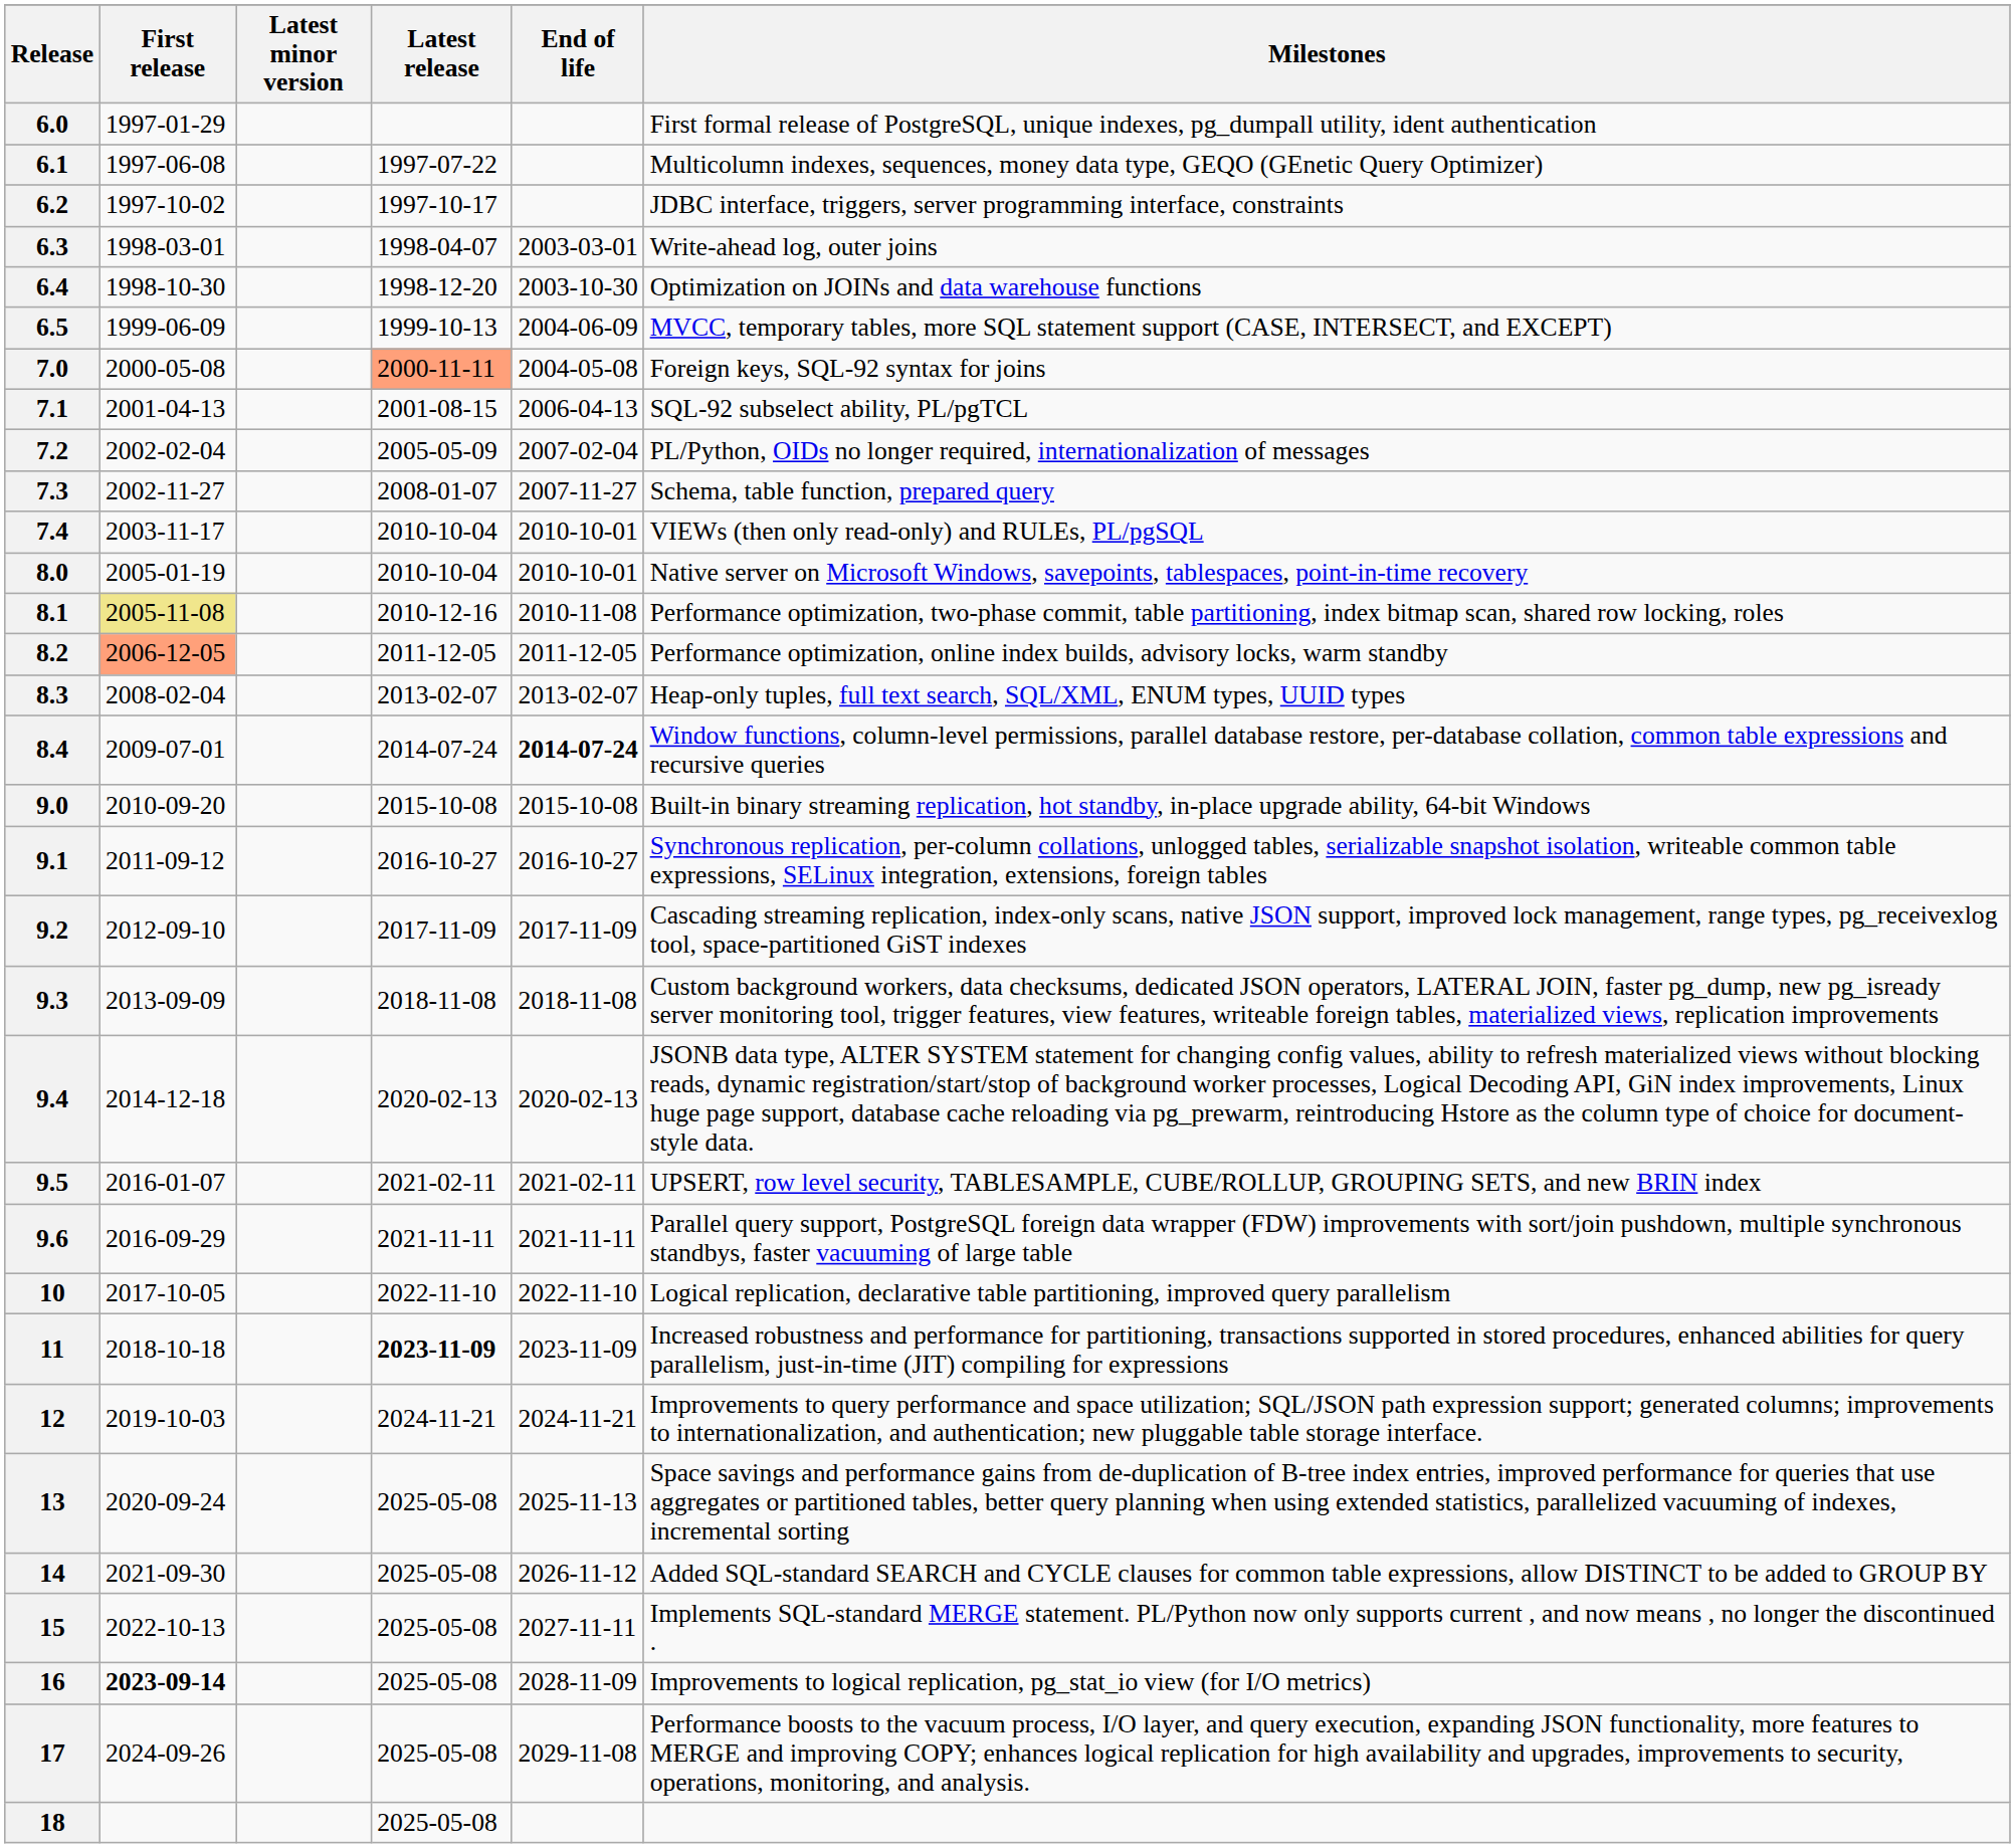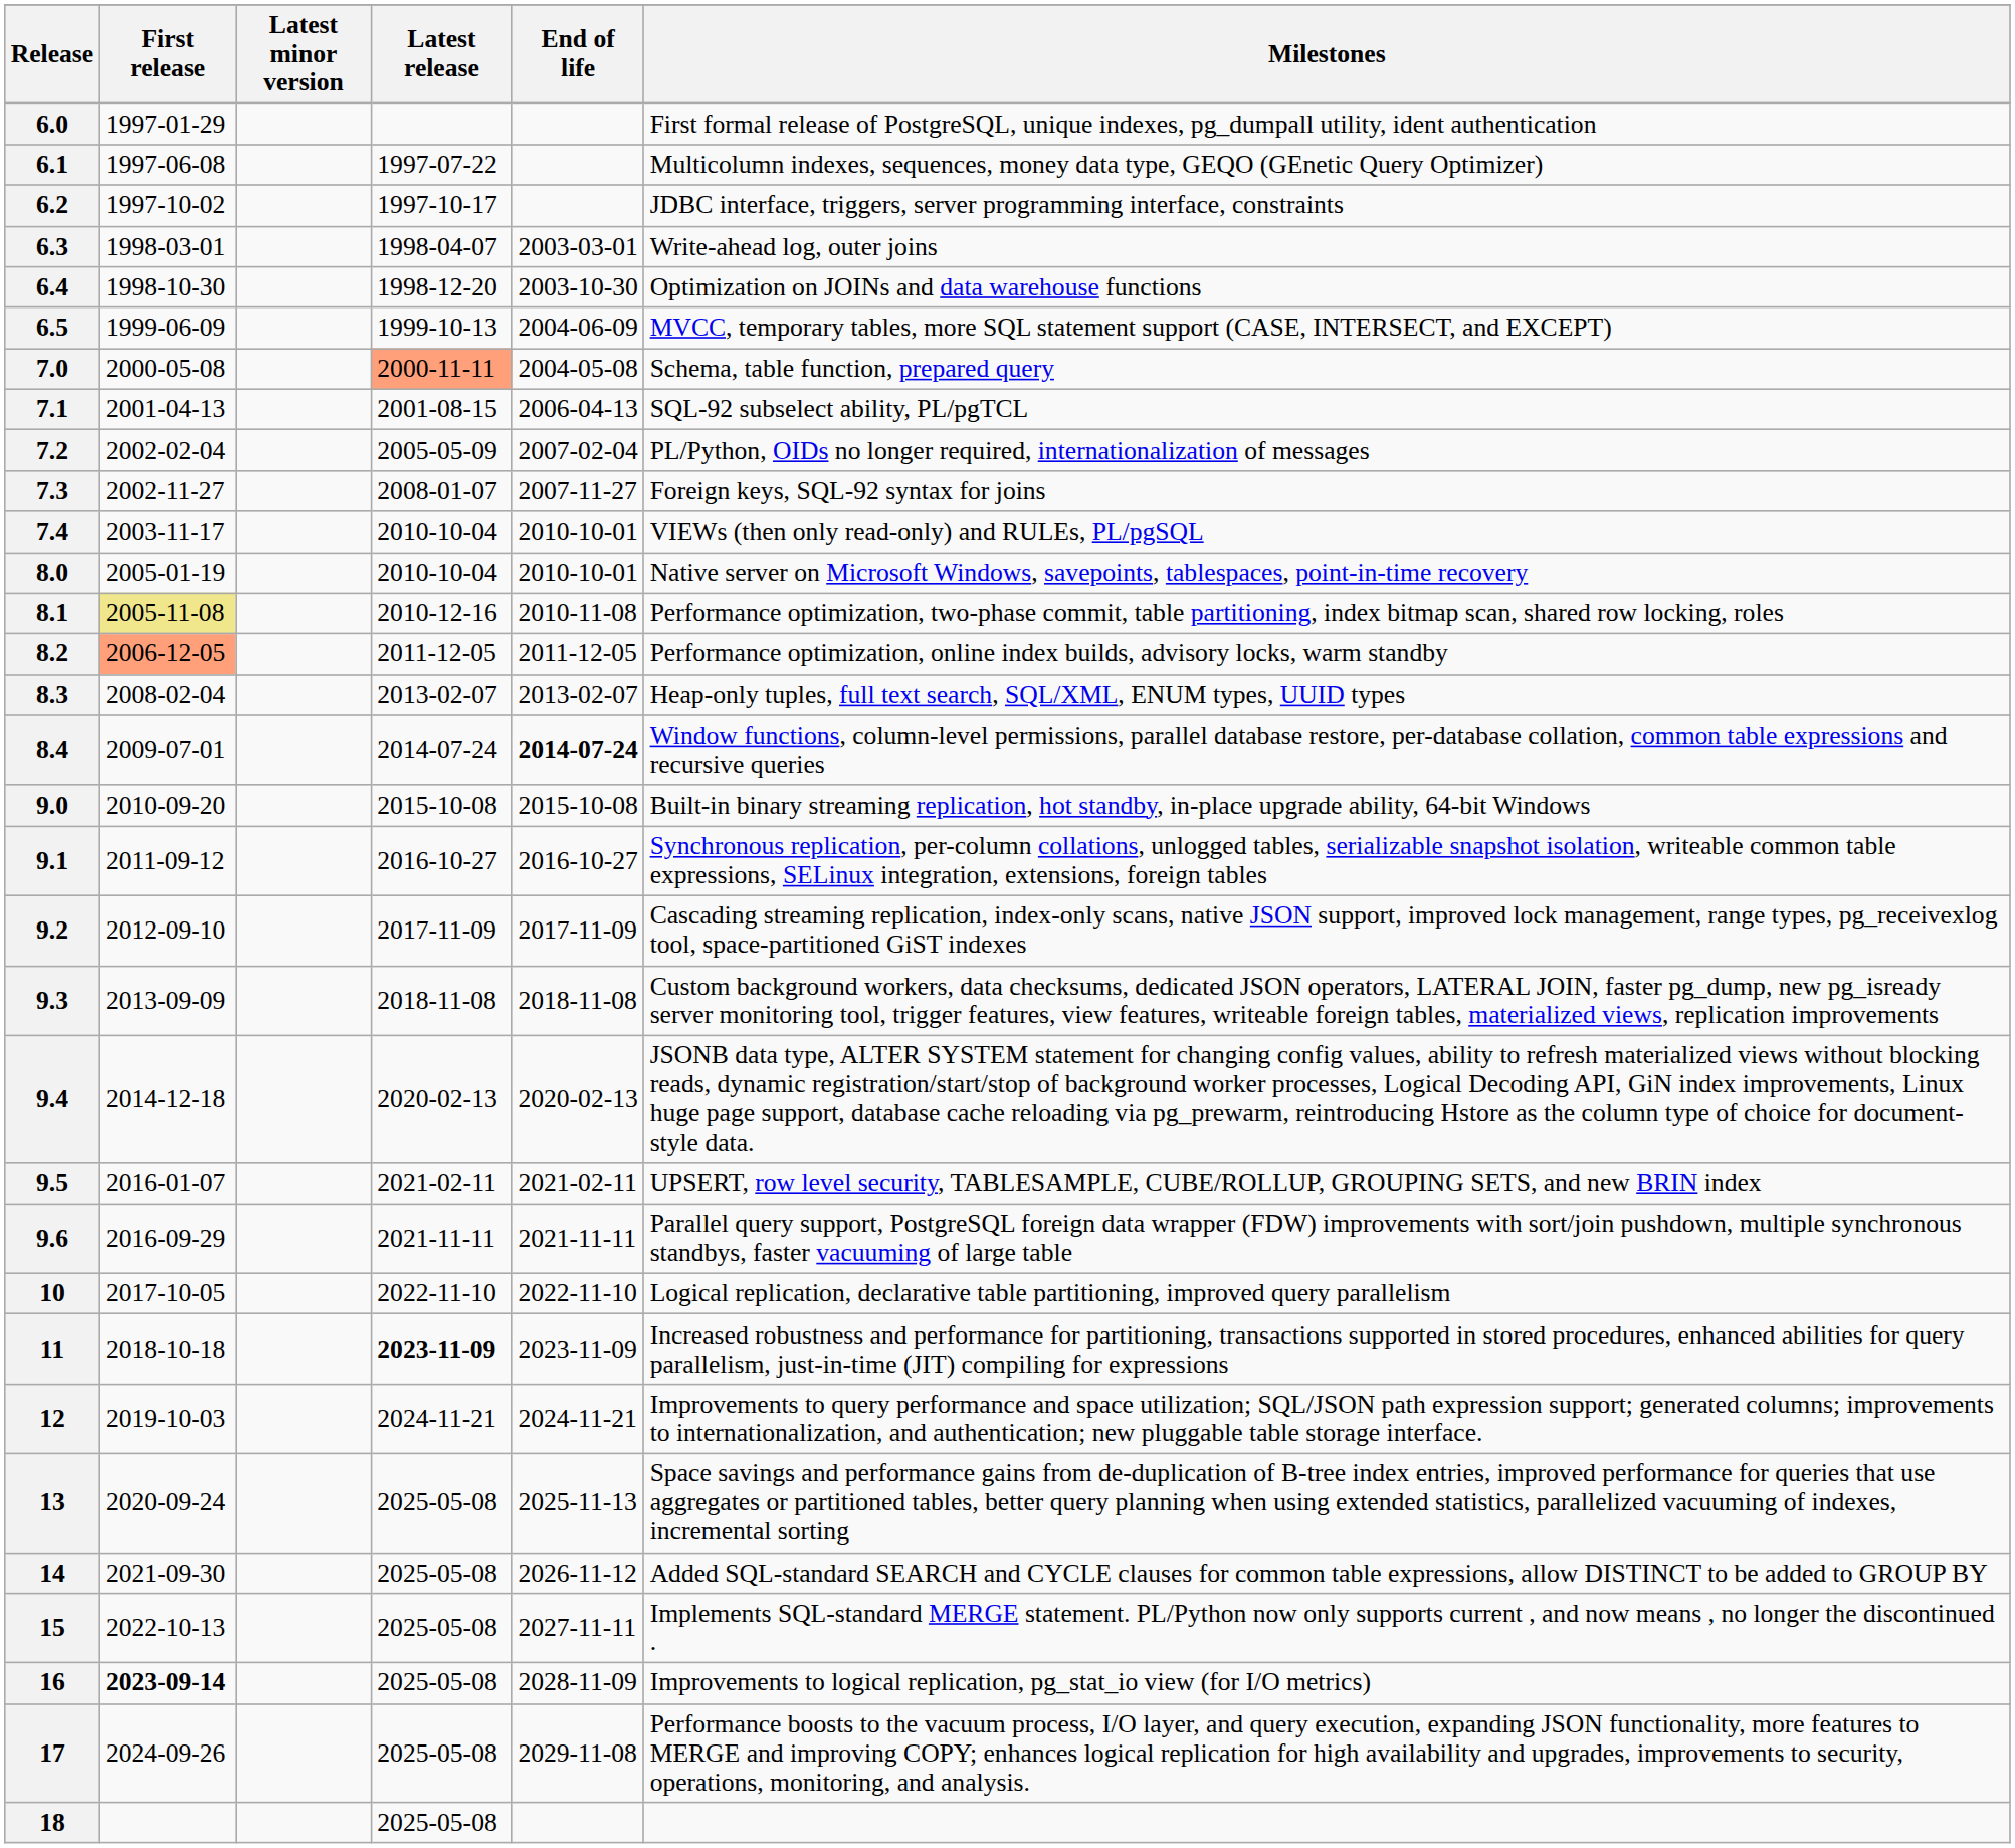7.0 | Milestones: Foreign keys, SQL-92 syntax for joins -> Schema, table function, prepared query
7.3 | Milestones: Schema, table function, prepared query -> Foreign keys, SQL-92 syntax for joins
